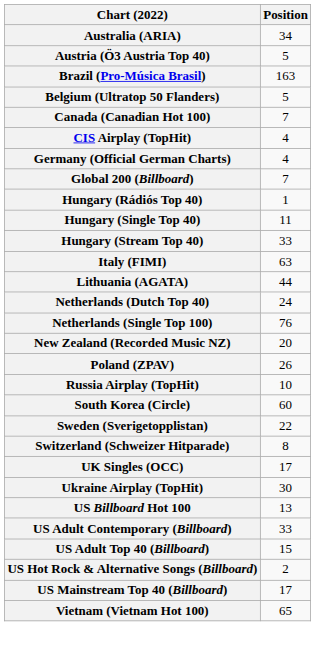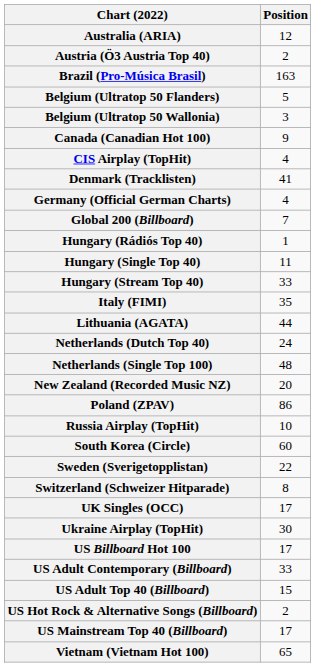Australia (ARIA) | Position: 34 -> 12
Austria (Ö3 Austria Top 40) | Position: 5 -> 2
+ row: Belgium (Ultratop 50 Wallonia) | 3
Canada (Canadian Hot 100) | Position: 7 -> 9
+ row: Denmark (Tracklisten) | 41
Italy (FIMI) | Position: 63 -> 35
Netherlands (Single Top 100) | Position: 76 -> 48
Poland (ZPAV) | Position: 26 -> 86
US Billboard Hot 100 | Position: 13 -> 17
